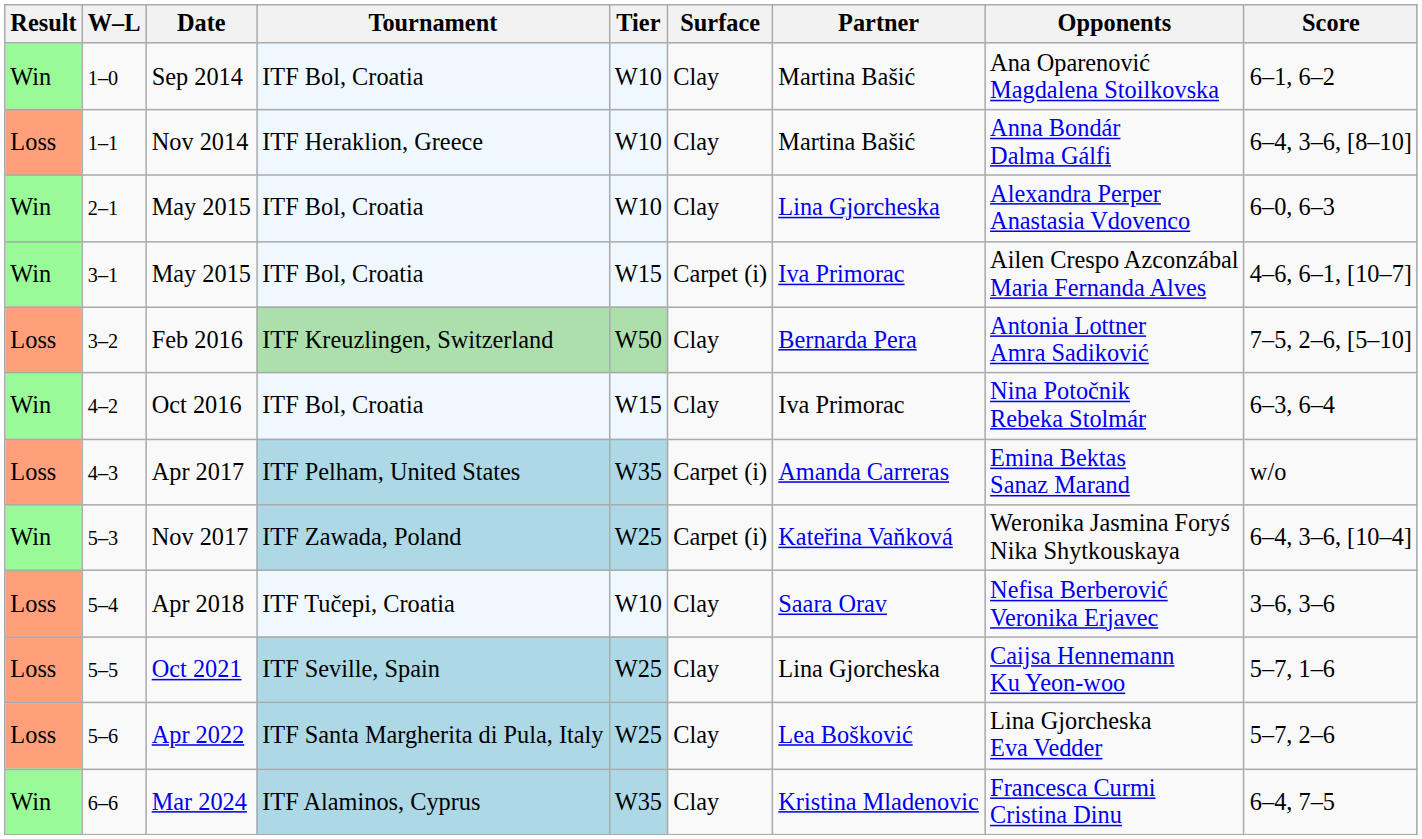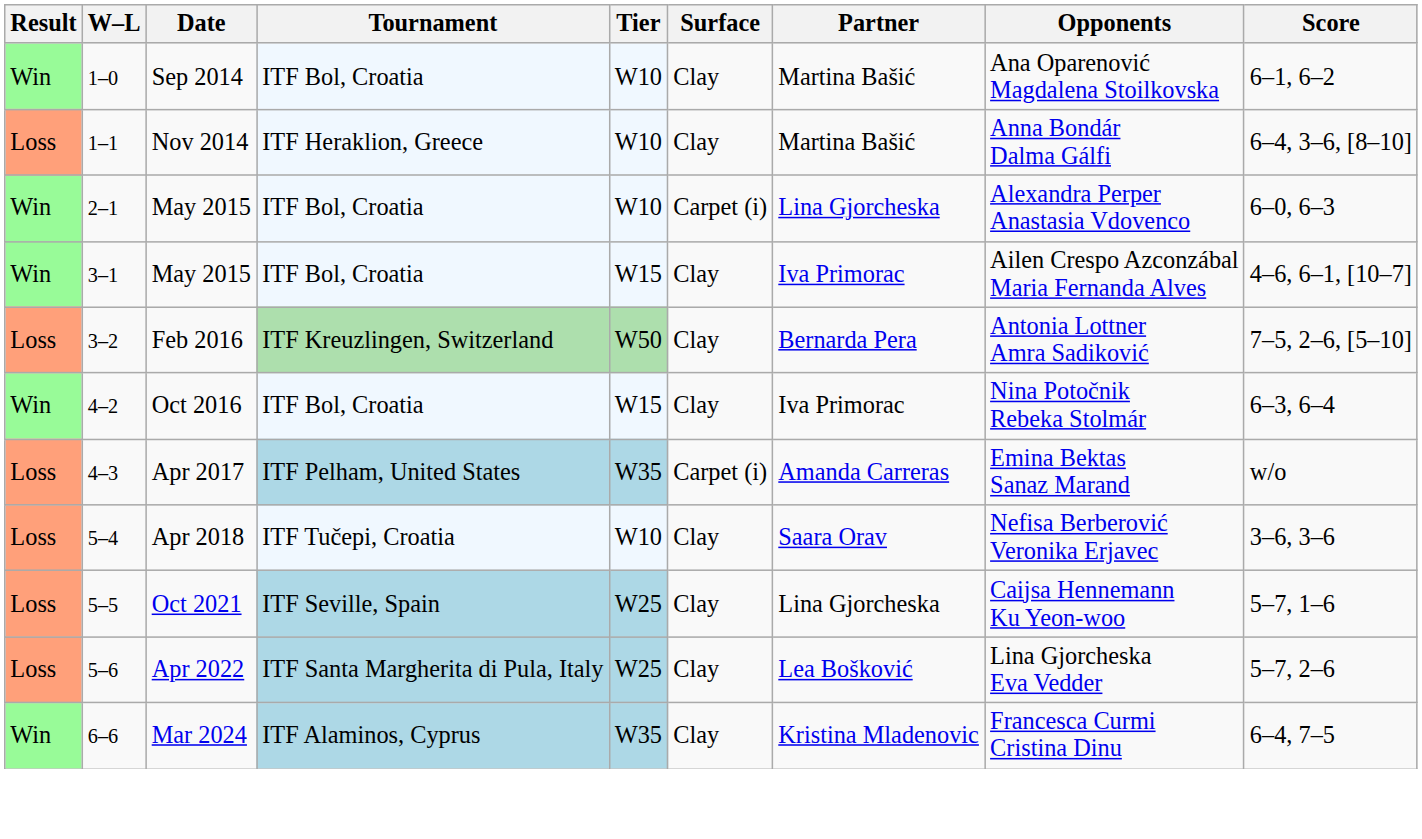2–1 / May 2015 | Surface: Clay -> Carpet (i)
3–1 / May 2015 | Surface: Carpet (i) -> Clay
- row: Win | 5–3 | Nov 2017 | ITF Zawada, Poland | W25 | Carpet (i) | Kateřina Vaňková | Weronika Jasmina Foryś Nika Shytkouskaya | 6–4, 3–6, [10–4]
